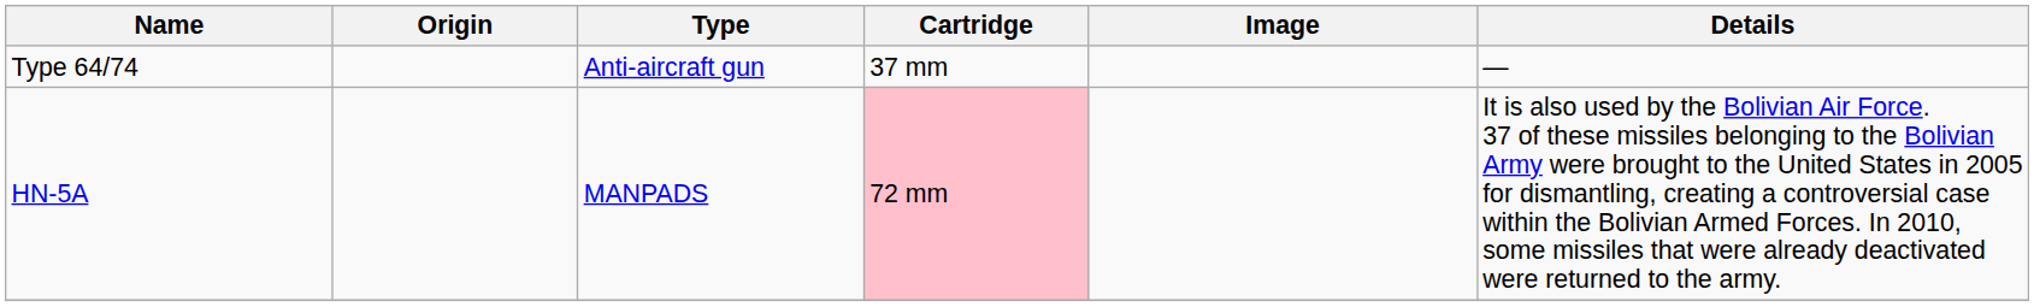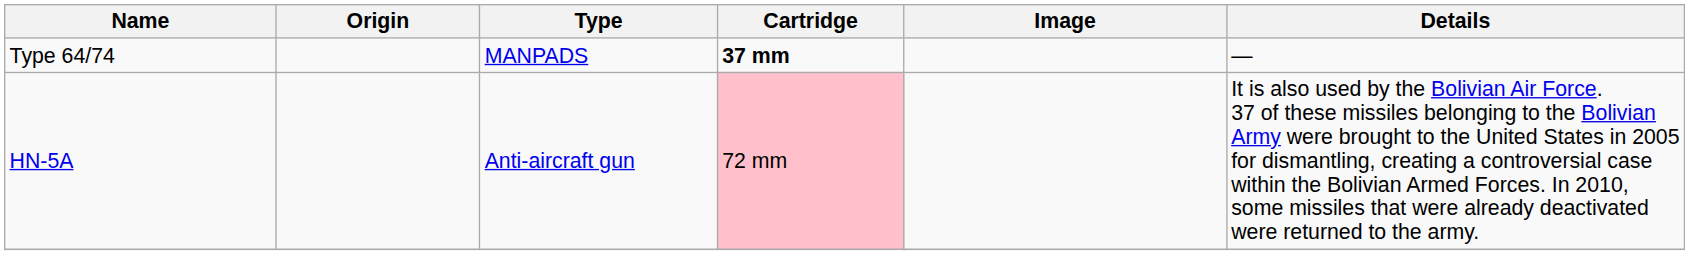Type 64/74 | Type: Anti-aircraft gun -> MANPADS
Type 64/74 | Cartridge: normal -> bold
HN-5A | Type: MANPADS -> Anti-aircraft gun
